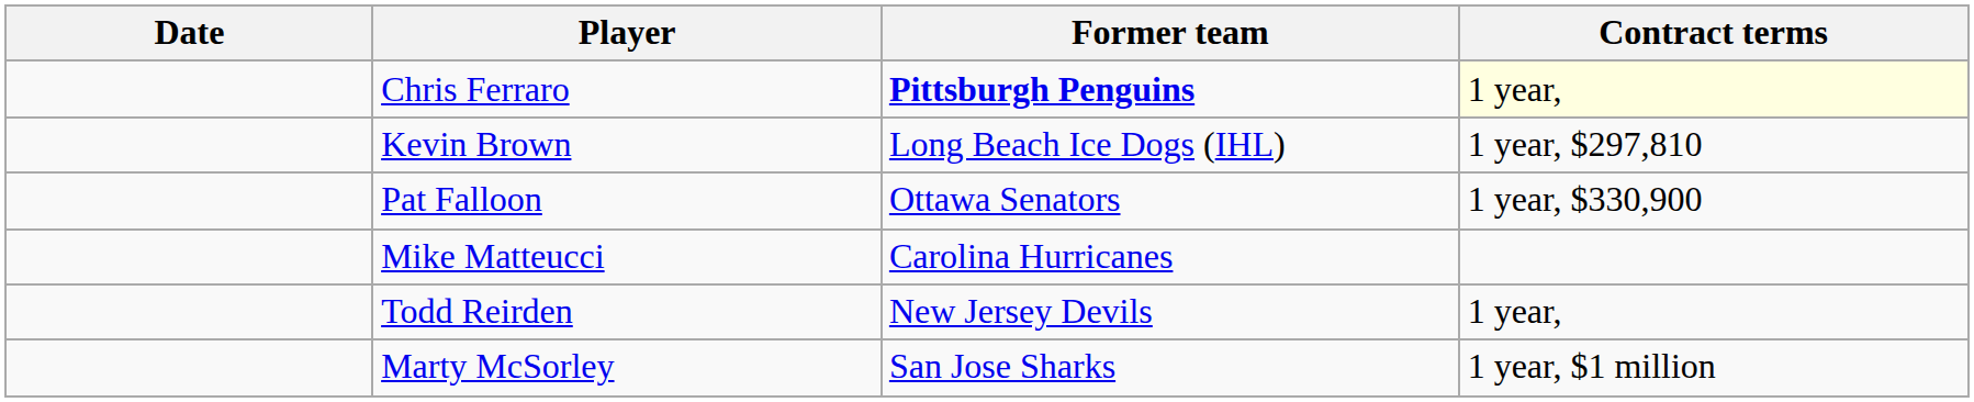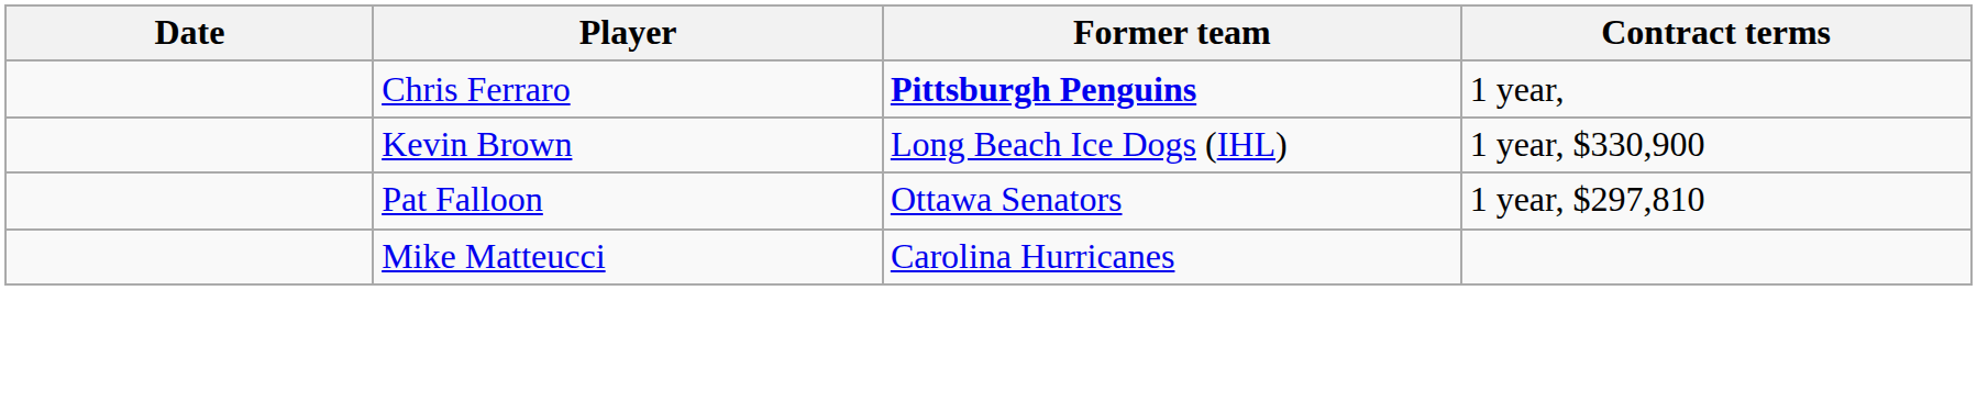Chris Ferraro | Contract terms: lightyellow background -> no background
Kevin Brown | Contract terms: 1 year, $297,810 -> 1 year, $330,900
Pat Falloon | Contract terms: 1 year, $330,900 -> 1 year, $297,810
- row: Todd Reirden | New Jersey Devils | 1 year,
- row: Marty McSorley | San Jose Sharks | 1 year, $1 million
